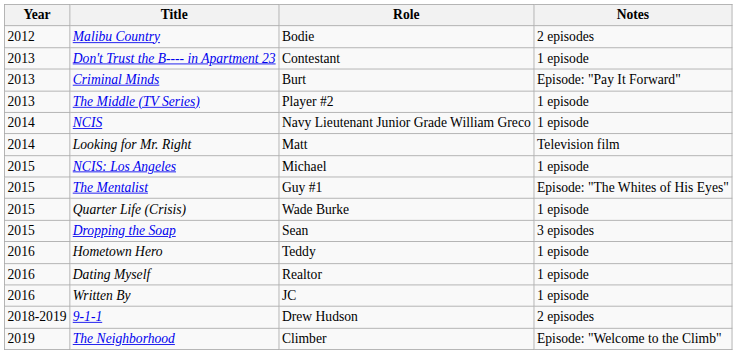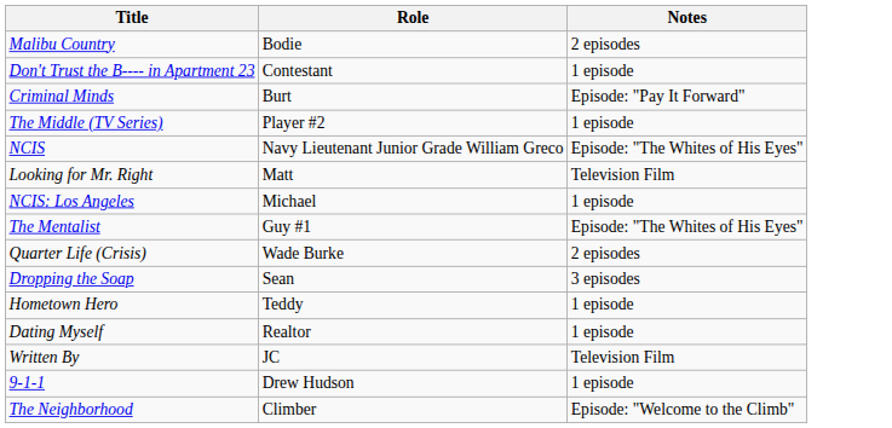- column: Year | 2012 | 2013 | 2013 | 2013 | 2014 | 2014 | 2015 | 2015 | 2015 | 2015 | 2016 | 2016 | 2016 | 2018-2019 | 2019
NCIS | Notes: 1 episode -> Episode: "The Whites of His Eyes"
Looking for Mr. Right | Notes: Television film -> Television Film
Quarter Life (Crisis) | Notes: 1 episode -> 2 episodes
Written By | Notes: 1 episode -> Television Film
9-1-1 | Notes: 2 episodes -> 1 episode
